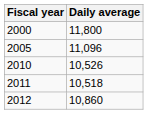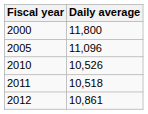2012 | Daily average: 10,860 -> 10,861
